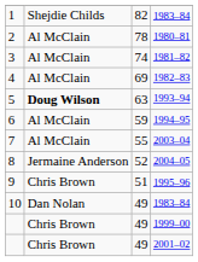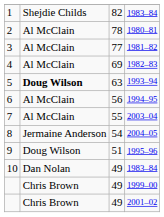3 | column 3: 74 -> 77
6 | column 3: 59 -> 56
8 | column 3: 52 -> 54
9 | column 2: Chris Brown -> Doug Wilson
